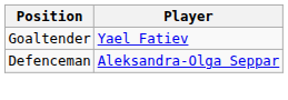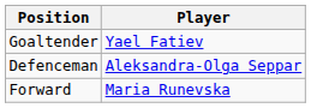+ row: Forward | Maria Runevska
